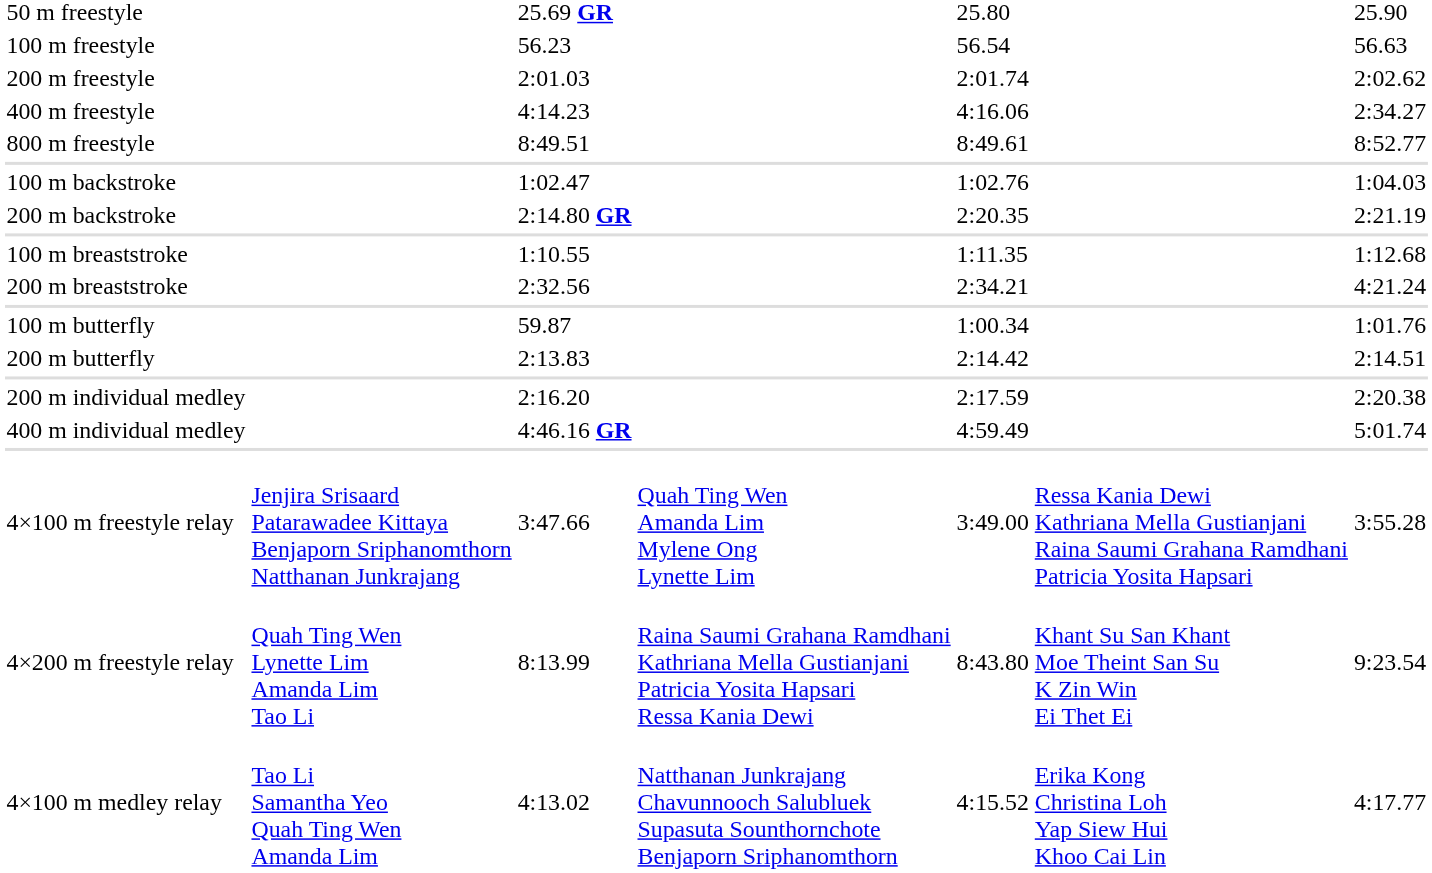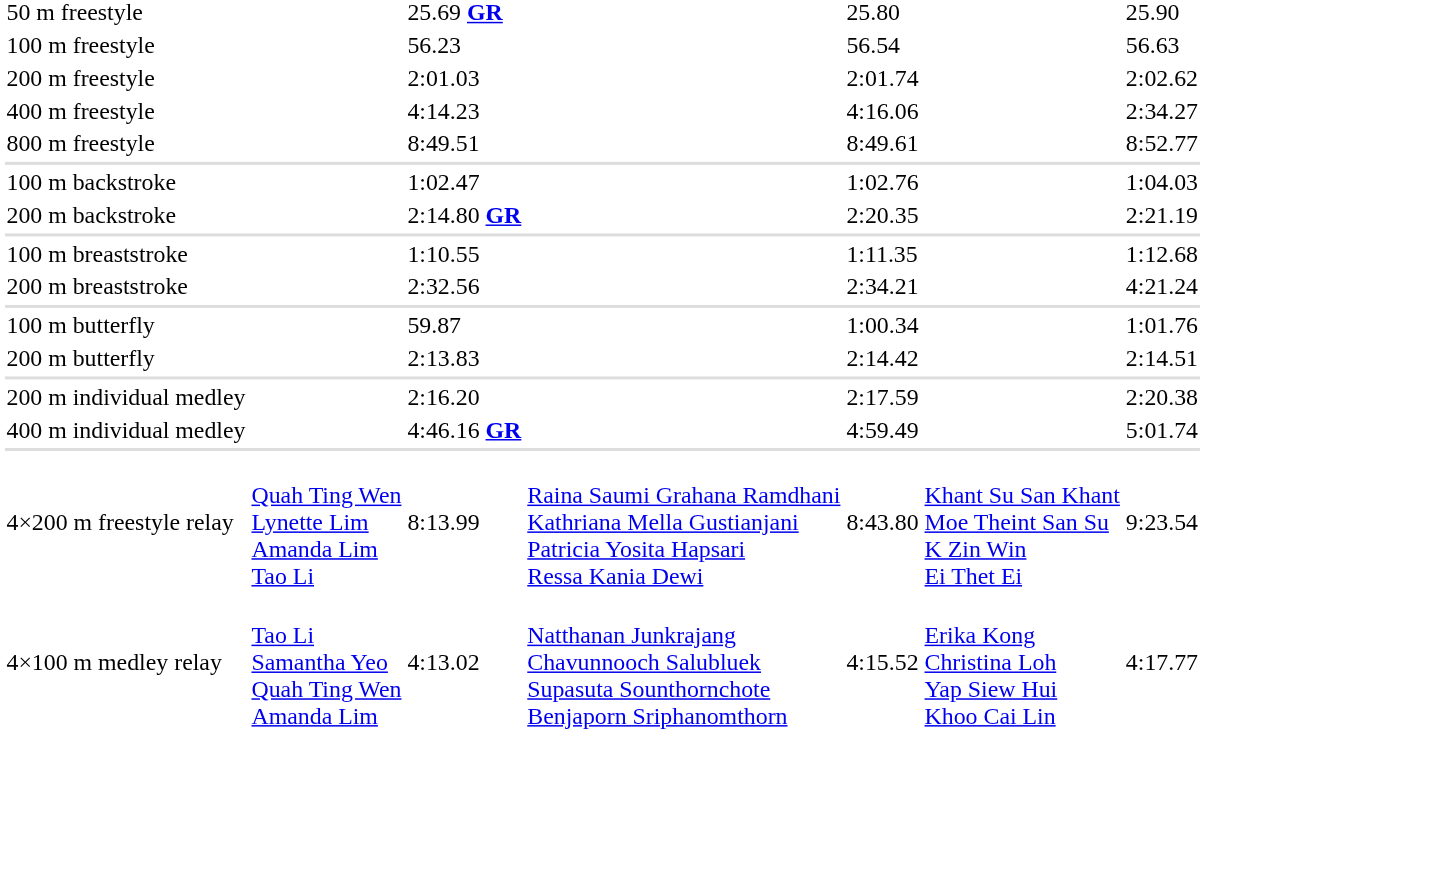- row: 4×100 m freestyle relay | Jenjira Srisaard Patarawadee Kittaya Benjaporn Sriphanomthorn Natthanan Junkrajang | 3:47.66 | Quah Ting Wen Amanda Lim Mylene Ong Lynette Lim | 3:49.00 | Ressa Kania Dewi Kathriana Mella Gustianjani Raina Saumi Grahana Ramdhani Patricia Yosita Hapsari | 3:55.28
